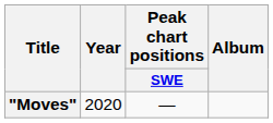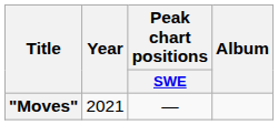"Moves" | Year: 2020 -> 2021
